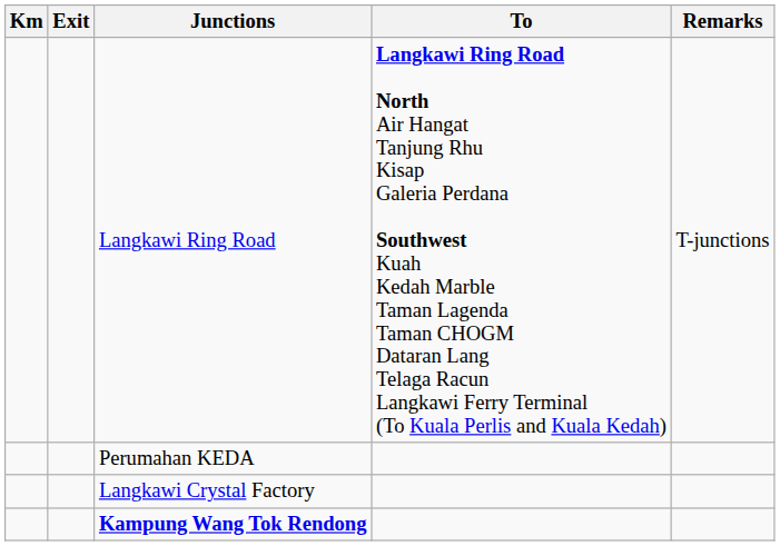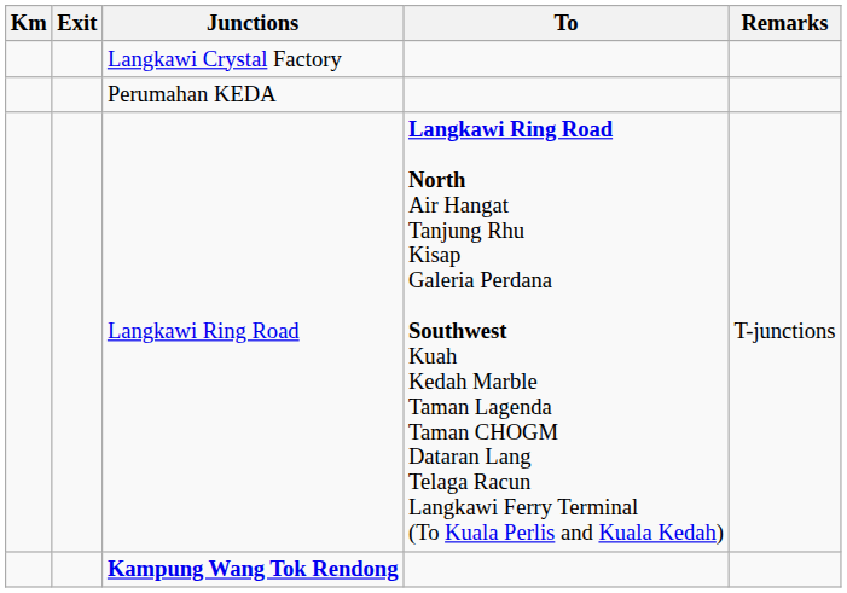rows swapped: Langkawi Ring Road <-> Langkawi Crystal Factory
